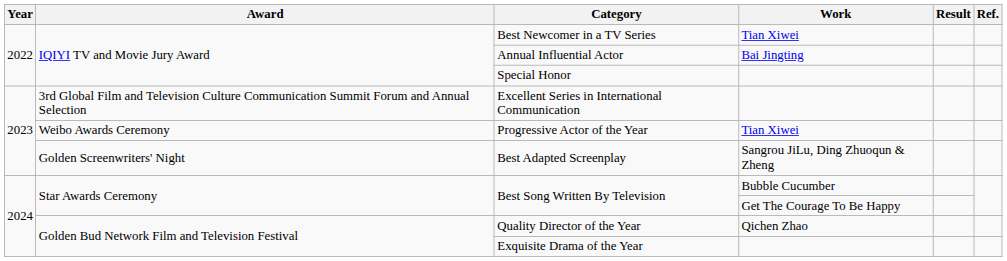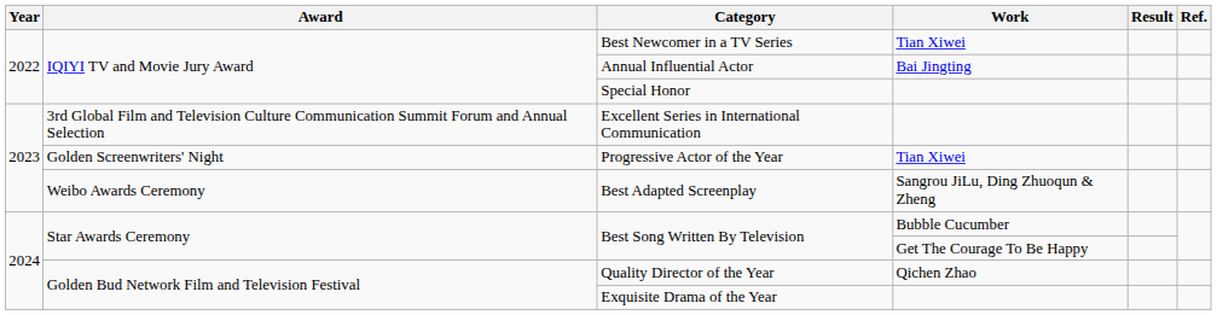Progressive Actor of the Year | Award: Weibo Awards Ceremony -> Golden Screenwriters' Night
Best Adapted Screenplay | Award: Golden Screenwriters' Night -> Weibo Awards Ceremony
